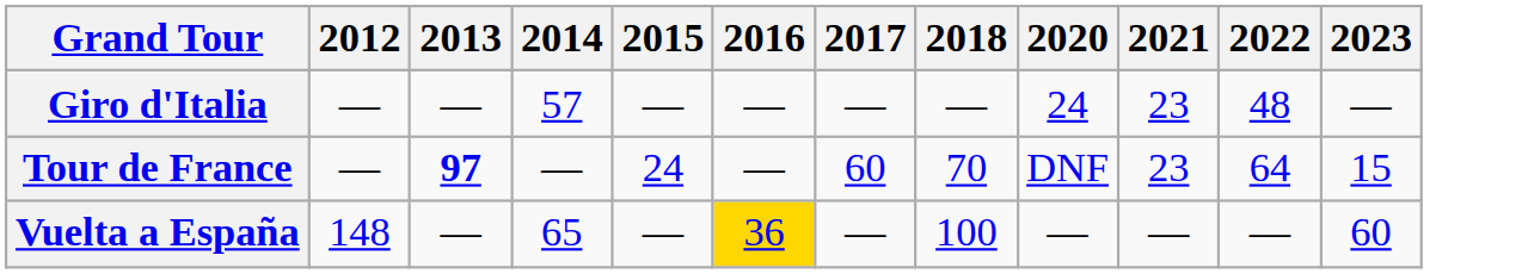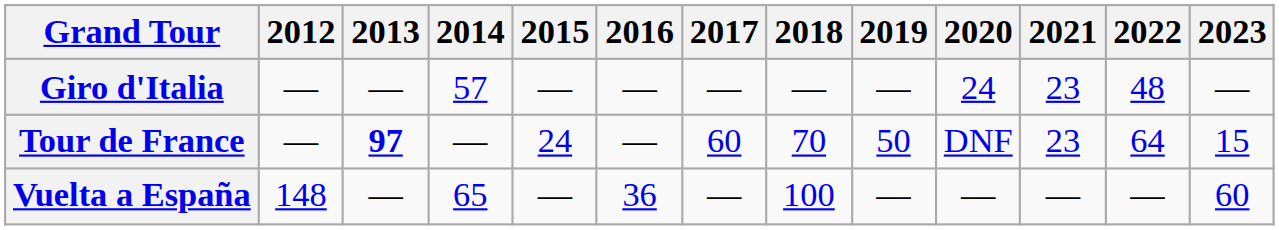+ column: 2019 | — | 50 | —
Vuelta a España | 2016: gold background -> no background
